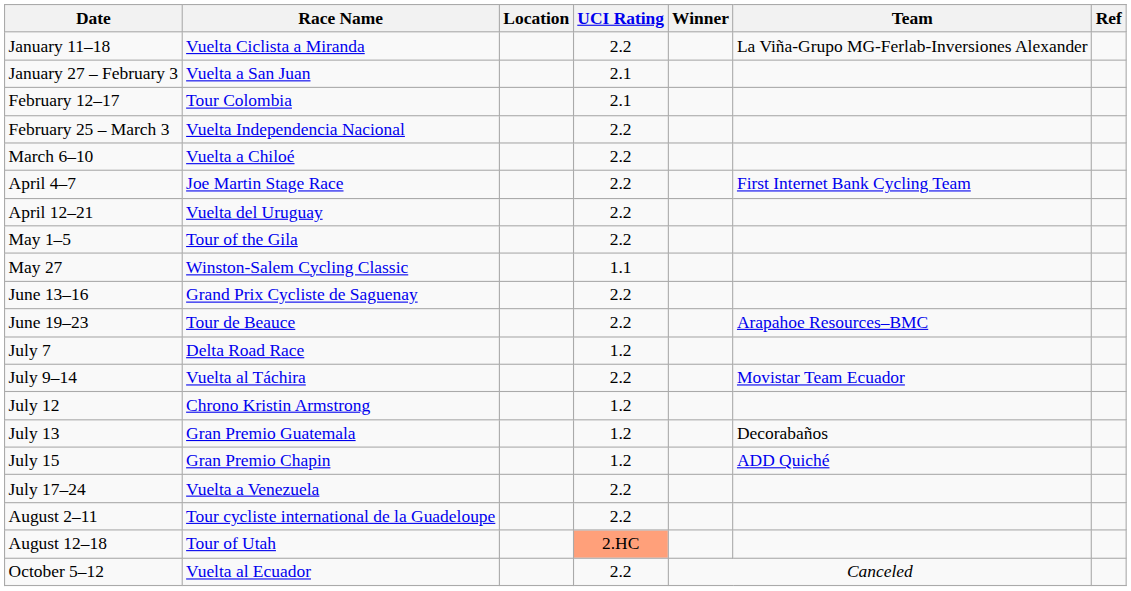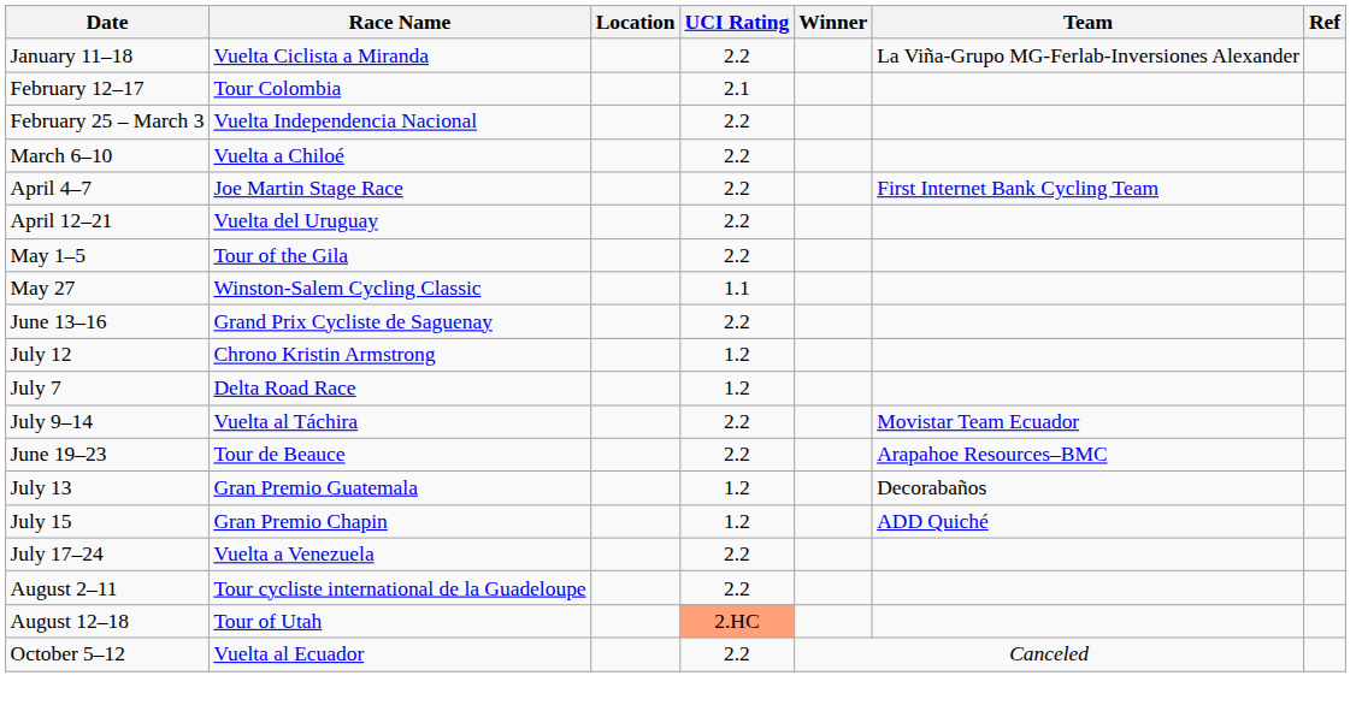- row: January 27 – February 3 | Vuelta a San Juan | 2.1
rows swapped: June 19–23 <-> July 12
